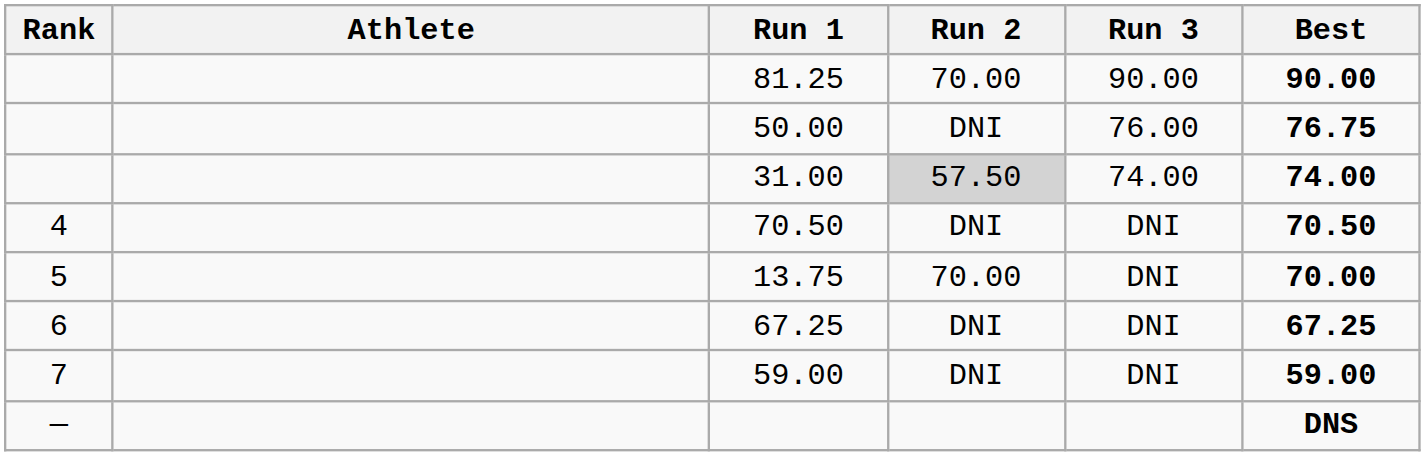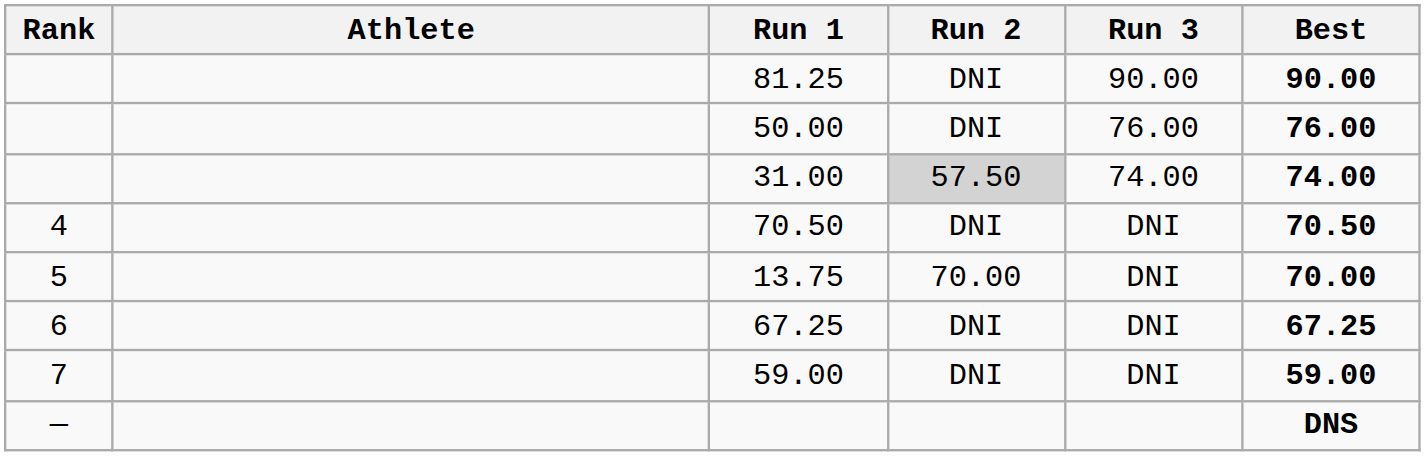81.25 | Run 2: 70.00 -> DNI
50.00 | Best: 76.75 -> 76.00
